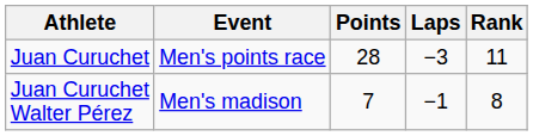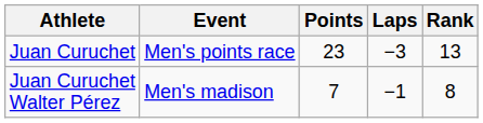Juan Curuchet | Points: 28 -> 23
Juan Curuchet | Rank: 11 -> 13
